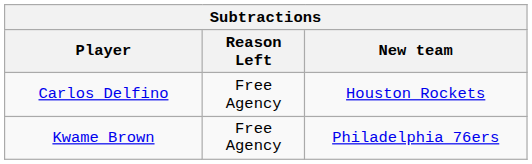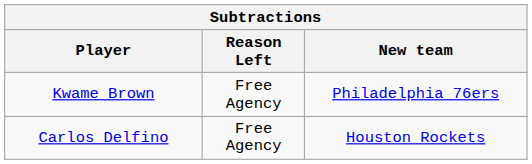rows swapped: Kwame Brown <-> Carlos Delfino
